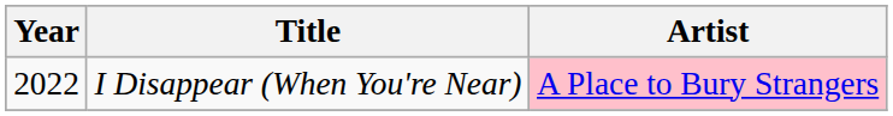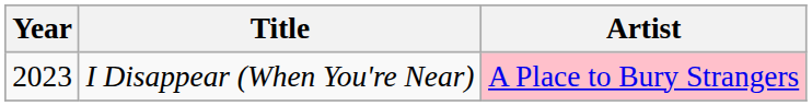I Disappear (When You're Near) | Year: 2022 -> 2023
